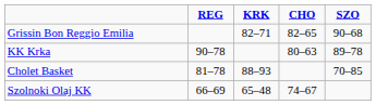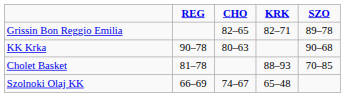columns swapped: KRK <-> CHO
Grissin Bon Reggio Emilia | SZO: 90–68 -> 89–78
KK Krka | SZO: 89–78 -> 90–68
